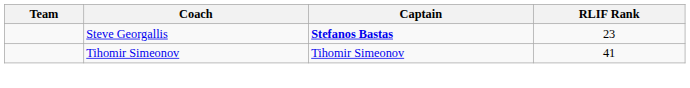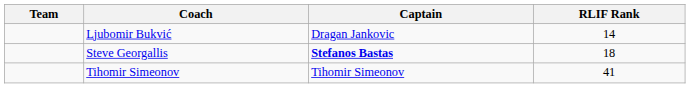+ row: Ljubomir Bukvić | Dragan Jankovic | 14
Steve Georgallis | RLIF Rank: 23 -> 18
